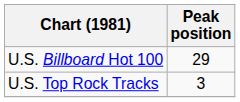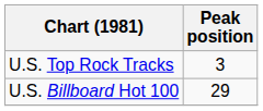rows swapped: U.S. Billboard Hot 100 <-> U.S. Top Rock Tracks
